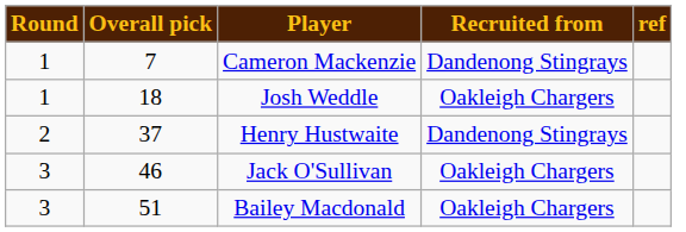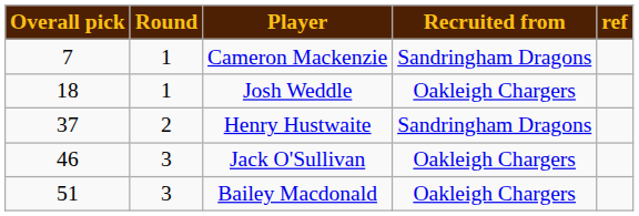columns swapped: Round <-> Overall pick
Cameron Mackenzie | Recruited from: Dandenong Stingrays -> Sandringham Dragons
Henry Hustwaite | Recruited from: Dandenong Stingrays -> Sandringham Dragons
